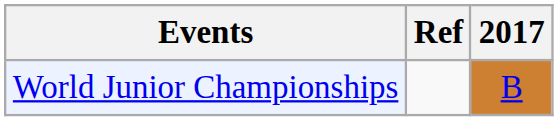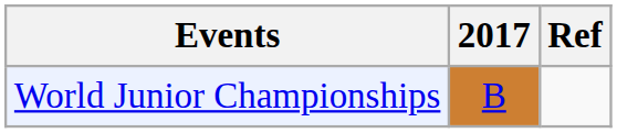columns swapped: 2017 <-> Ref
